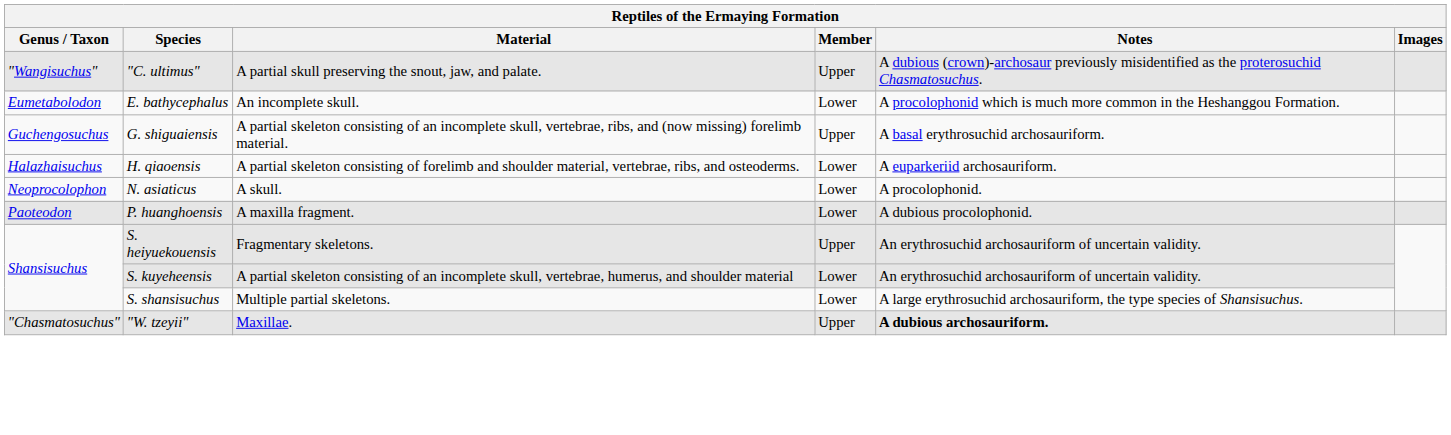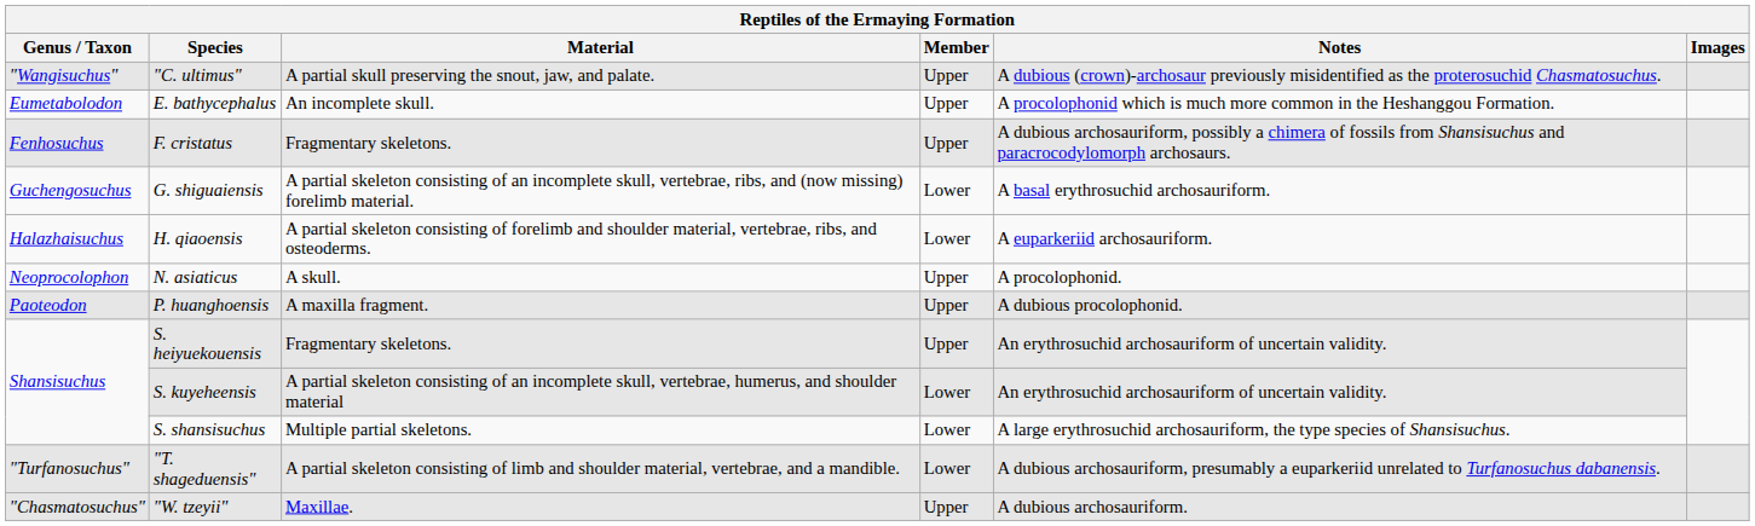E. bathycephalus | Member: Lower -> Upper
+ row: Fenhosuchus | F. cristatus | Fragmentary skeletons. | Upper | A dubious archosauriform, possibly a chimera of fossils from Shansisuchus and paracrocodylomorph archosaurs.
G. shiguaiensis | Member: Upper -> Lower
N. asiaticus | Member: Lower -> Upper
P. huanghoensis | Member: Lower -> Upper
+ row: "Turfanosuchus" | "T. shageduensis" | A partial skeleton consisting of limb and shoulder material, vertebrae, and a mandible. | Lower | A dubious archosauriform, presumably a euparkeriid unrelated to Turfanosuchus dabanensis.
"W. tzeyii" | Notes: bold -> normal
